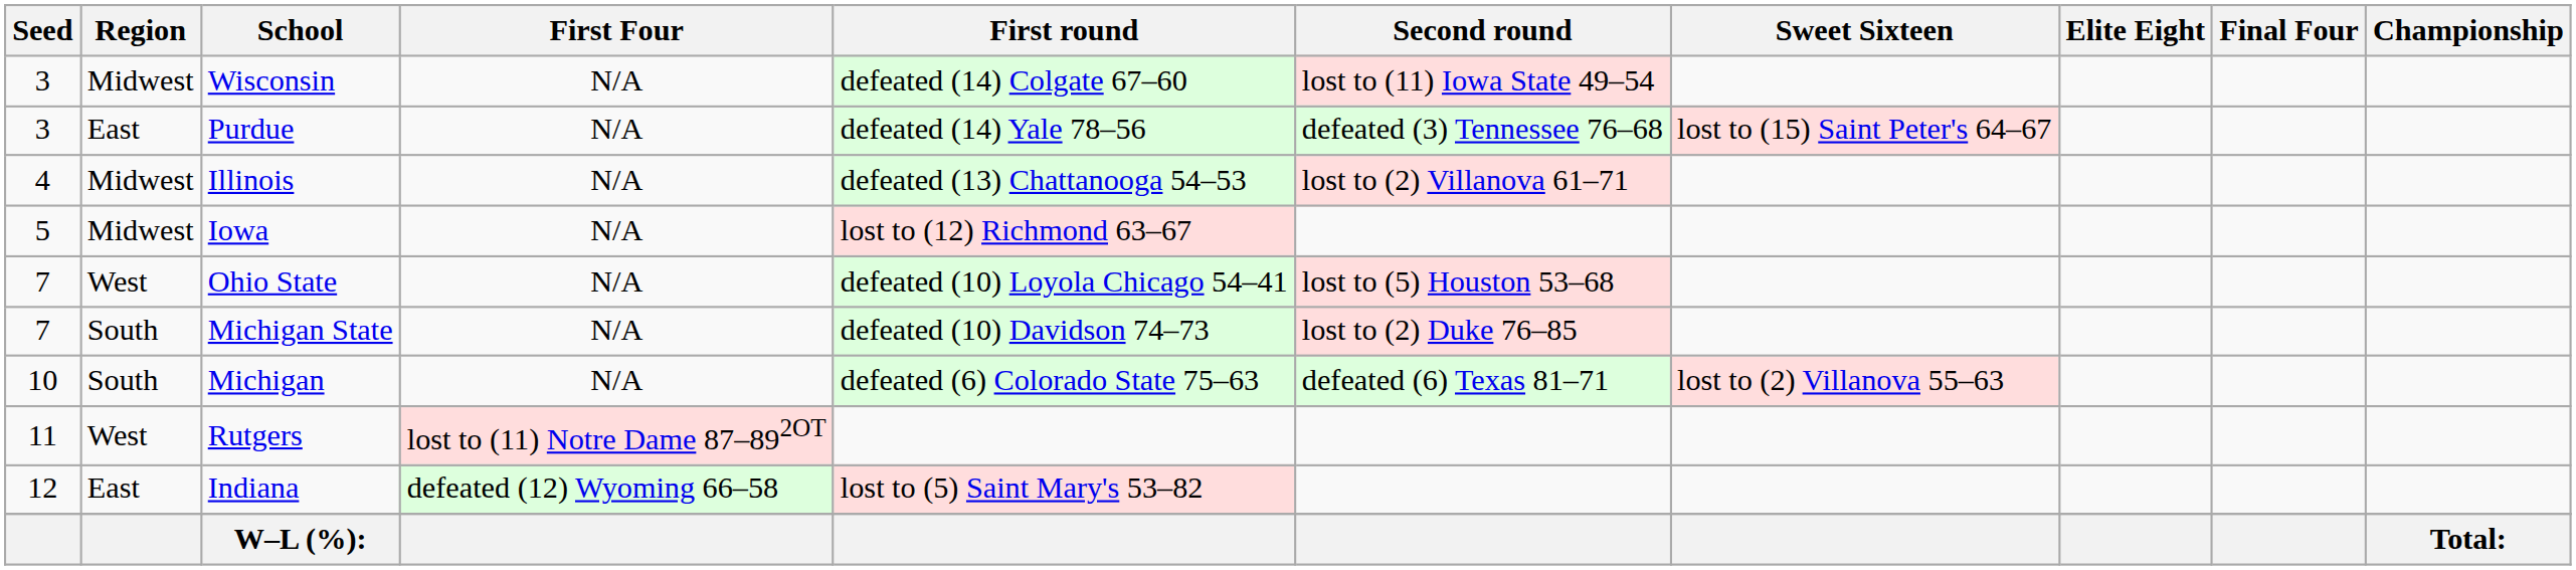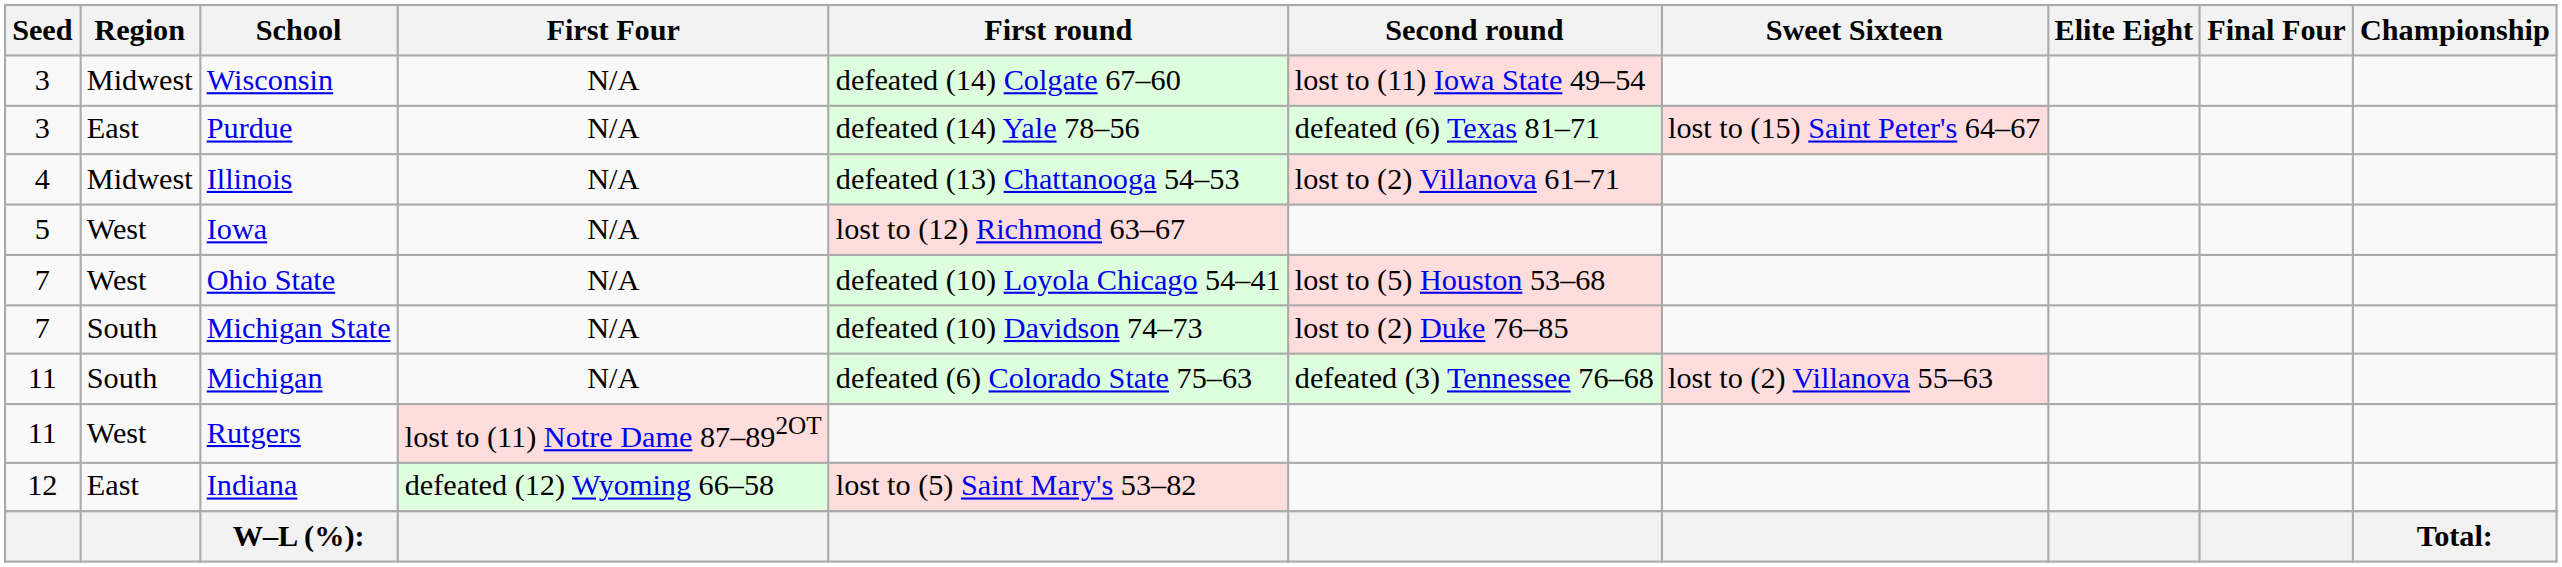Purdue | Second round: defeated (3) Tennessee 76–68 -> defeated (6) Texas 81–71
Iowa | Region: Midwest -> West
Michigan | Seed: 10 -> 11
Michigan | Second round: defeated (6) Texas 81–71 -> defeated (3) Tennessee 76–68
